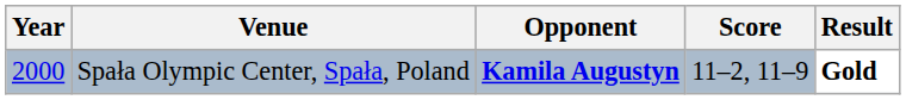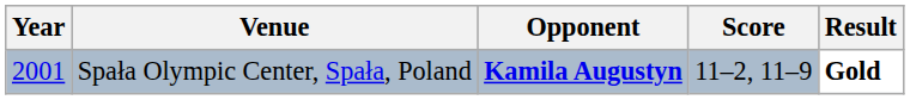Spała Olympic Center, Spała, Poland | Year: 2000 -> 2001
